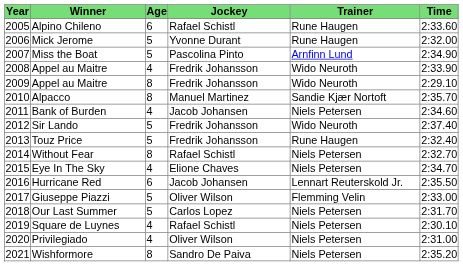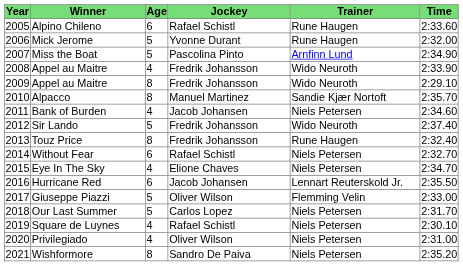Touz Price | Age: 5 -> 8
Without Fear | Age: 8 -> 6
